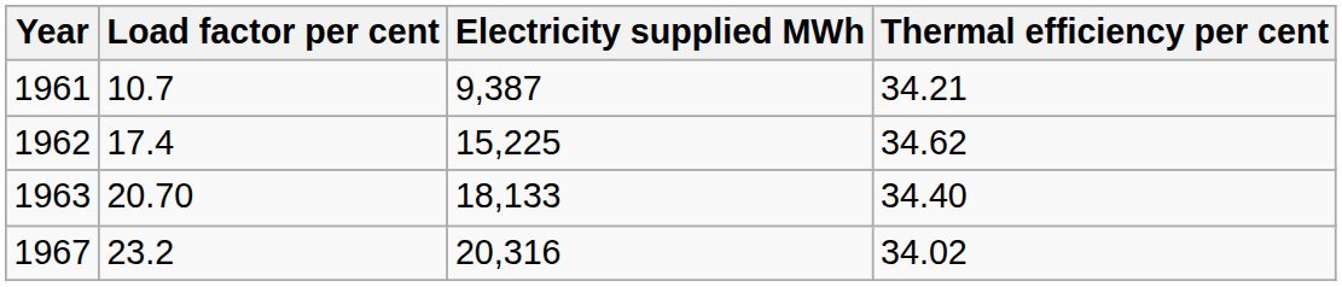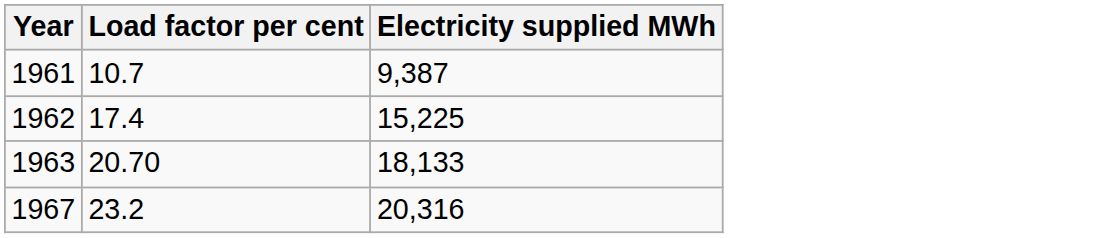- column: Thermal efficiency per cent | 34.21 | 34.62 | 34.40 | 34.02
